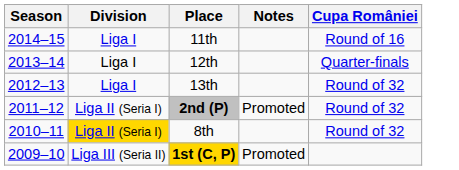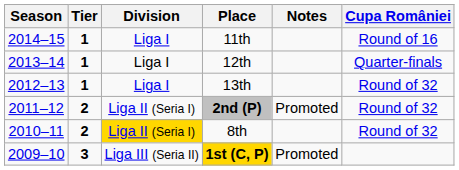+ column: Tier | 1 | 1 | 1 | 2 | 2 | 3
